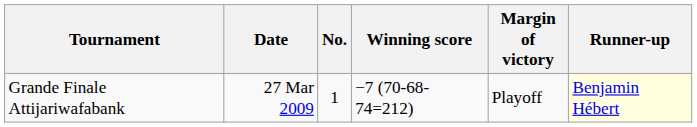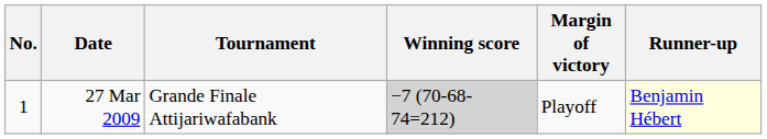columns swapped: No. <-> Tournament
27 Mar 2009 | Winning score: no background -> lightgrey background
